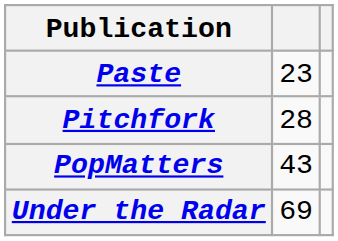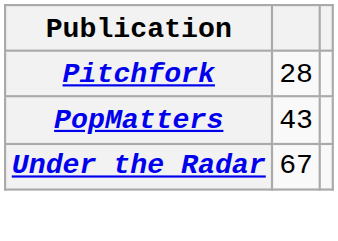- row: Paste | 23
Under the Radar | column 2: 69 -> 67
